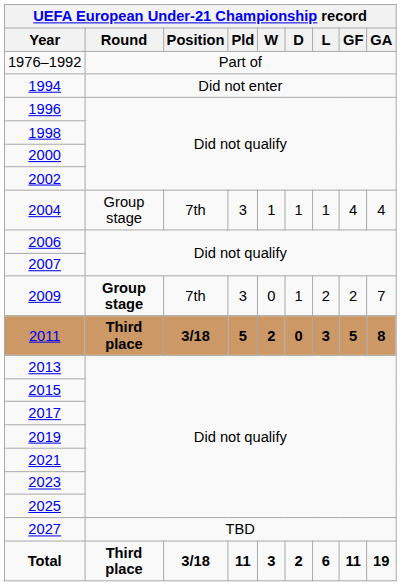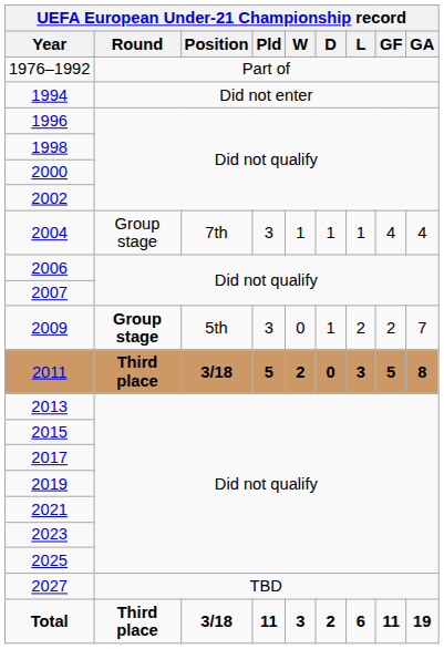2009 | Position: 7th -> 5th
